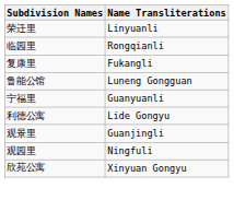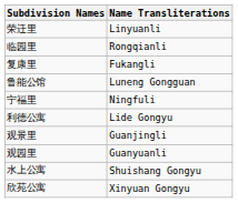宁福里 | Name Transliterations: Guanyuanli -> Ningfuli
观园里 | Name Transliterations: Ningfuli -> Guanyuanli
+ row: 水上公寓 | Shuishang Gongyu
